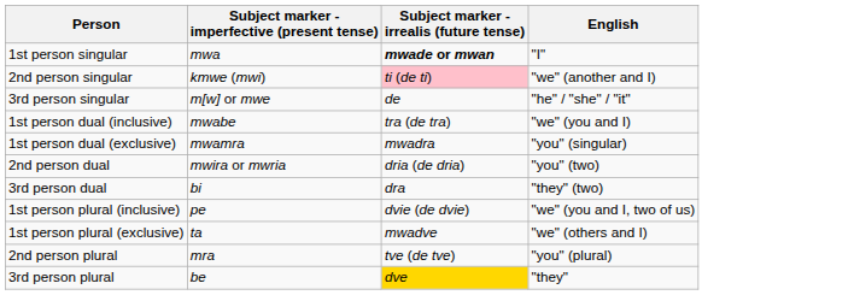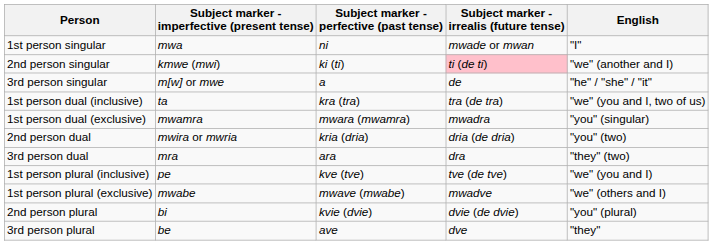+ column: Subject marker - perfective (past tense) | ni | ki (ti) | a | kra (tra) | mwara (mwamra) | kria (dria) | ara | kve (tve) | mwave (mwabe) | kvie (dvie) | ave
1st person singular | Subject marker - irrealis (future tense): bold -> normal
1st person dual (inclusive) | Subject marker - imperfective (present tense): mwabe -> ta
1st person dual (inclusive) | English: "we" (you and I) -> "we" (you and I, two of us)
3rd person dual | Subject marker - imperfective (present tense): bi -> mra
1st person plural (inclusive) | Subject marker - irrealis (future tense): dvie (de dvie) -> tve (de tve)
1st person plural (inclusive) | English: "we" (you and I, two of us) -> "we" (you and I)
1st person plural (exclusive) | Subject marker - imperfective (present tense): ta -> mwabe
2nd person plural | Subject marker - imperfective (present tense): mra -> bi
2nd person plural | Subject marker - irrealis (future tense): tve (de tve) -> dvie (de dvie)
3rd person plural | Subject marker - irrealis (future tense): gold background -> no background
